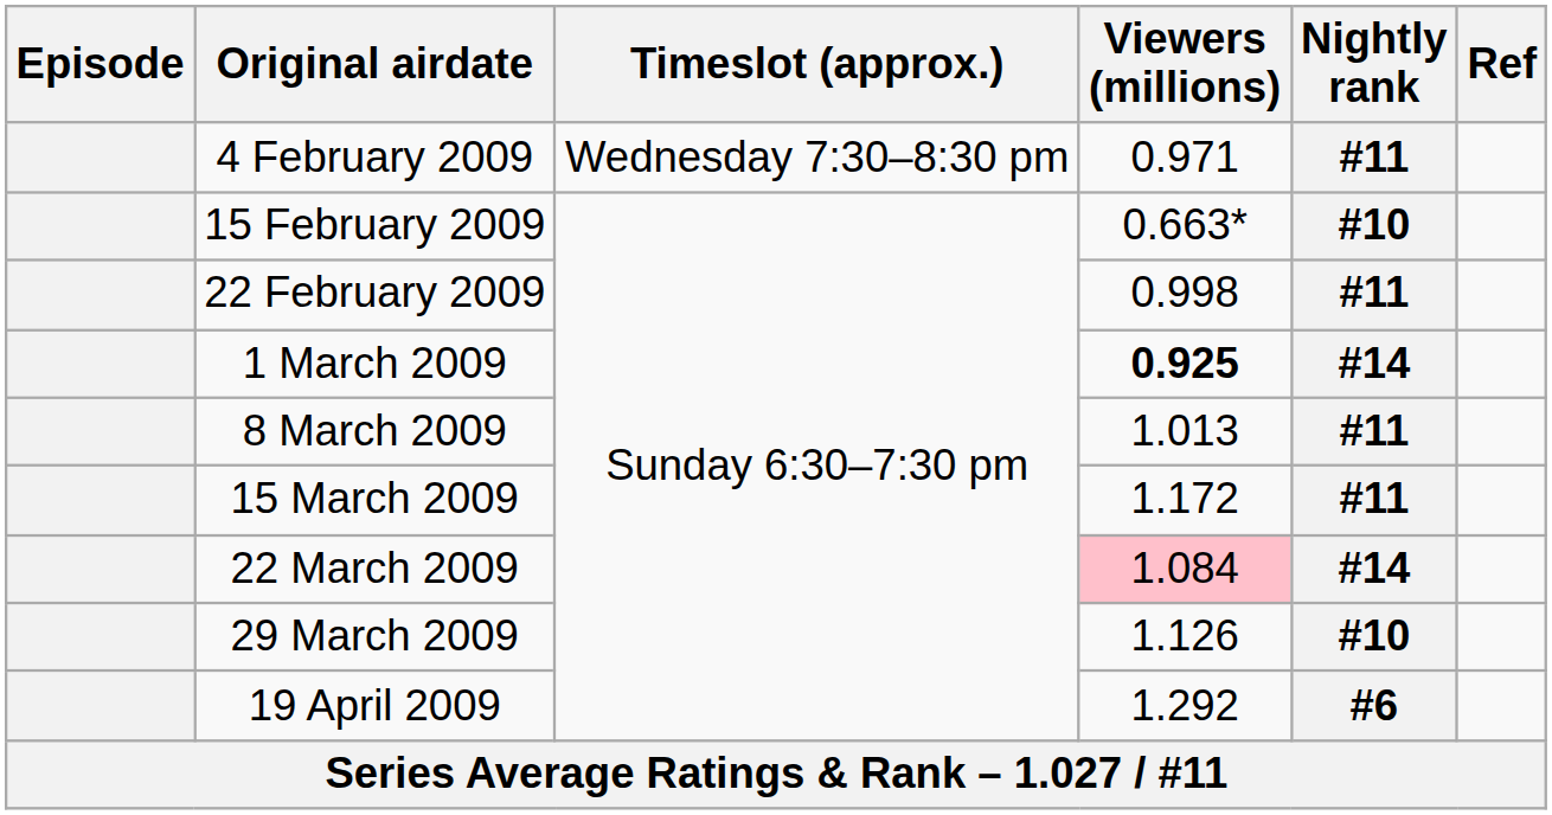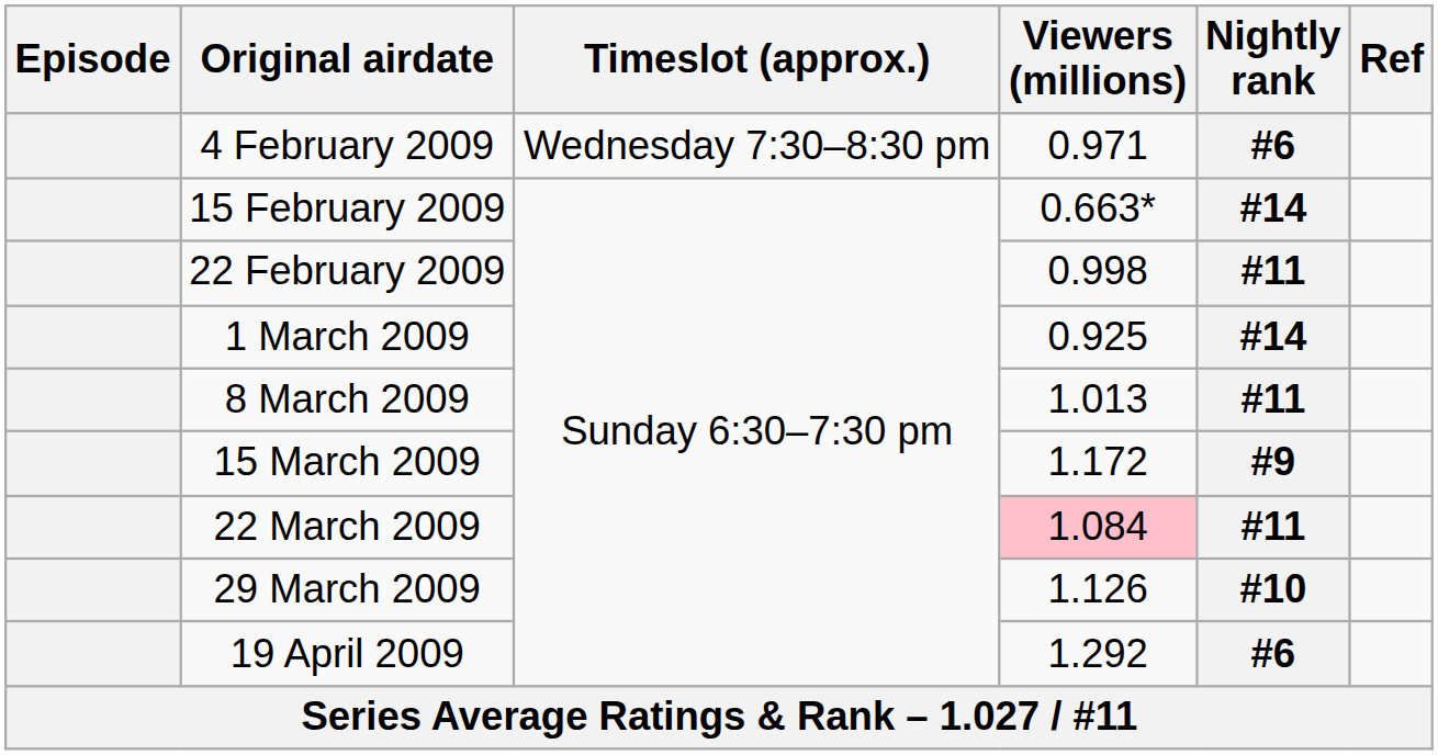4 February 2009 | Nightly rank: #11 -> #6
15 February 2009 | Nightly rank: #10 -> #14
1 March 2009 | Viewers (millions): bold -> normal
15 March 2009 | Nightly rank: #11 -> #9
22 March 2009 | Nightly rank: #14 -> #11
